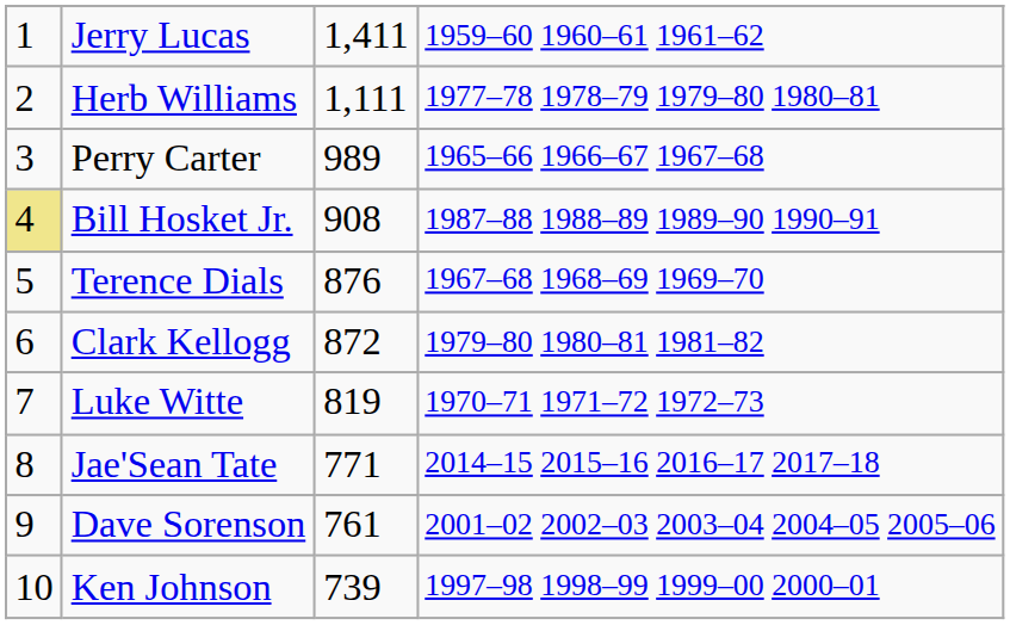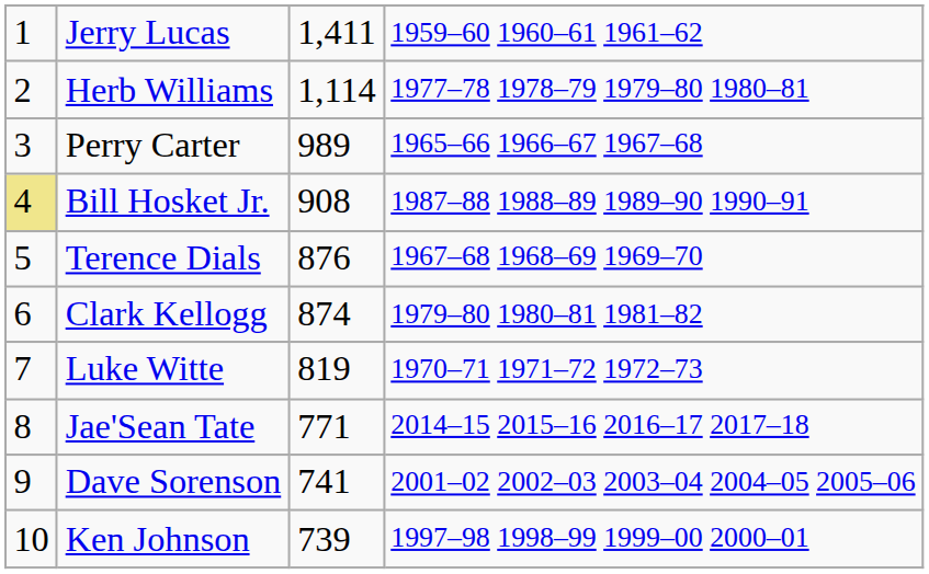Herb Williams | column 3: 1,111 -> 1,114
Clark Kellogg | column 3: 872 -> 874
Dave Sorenson | column 3: 761 -> 741
